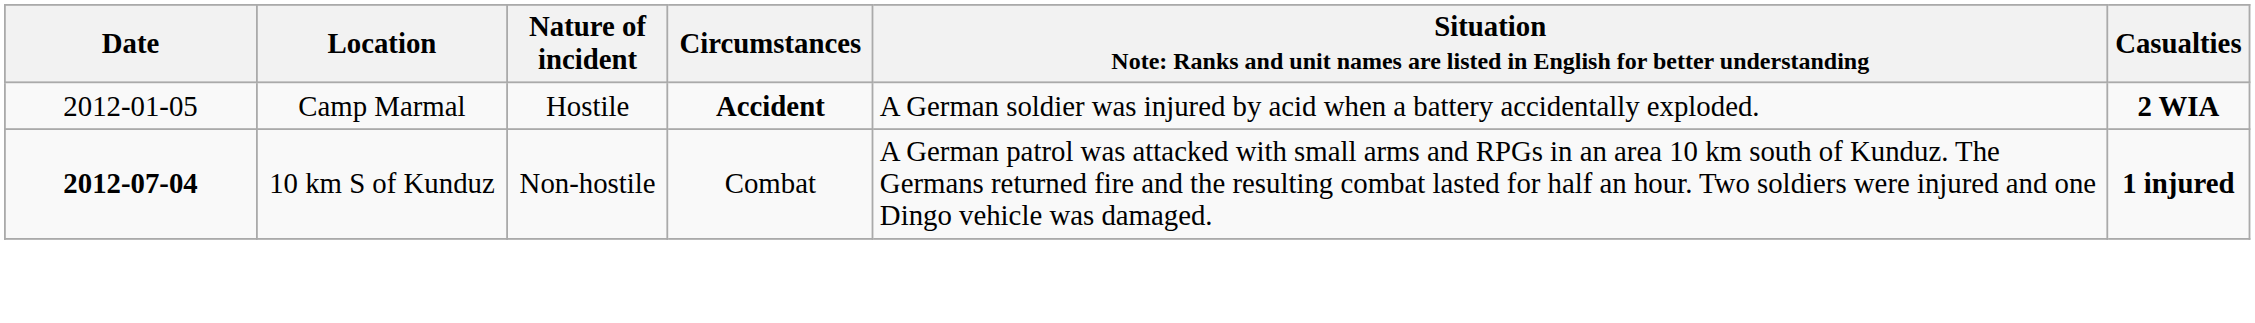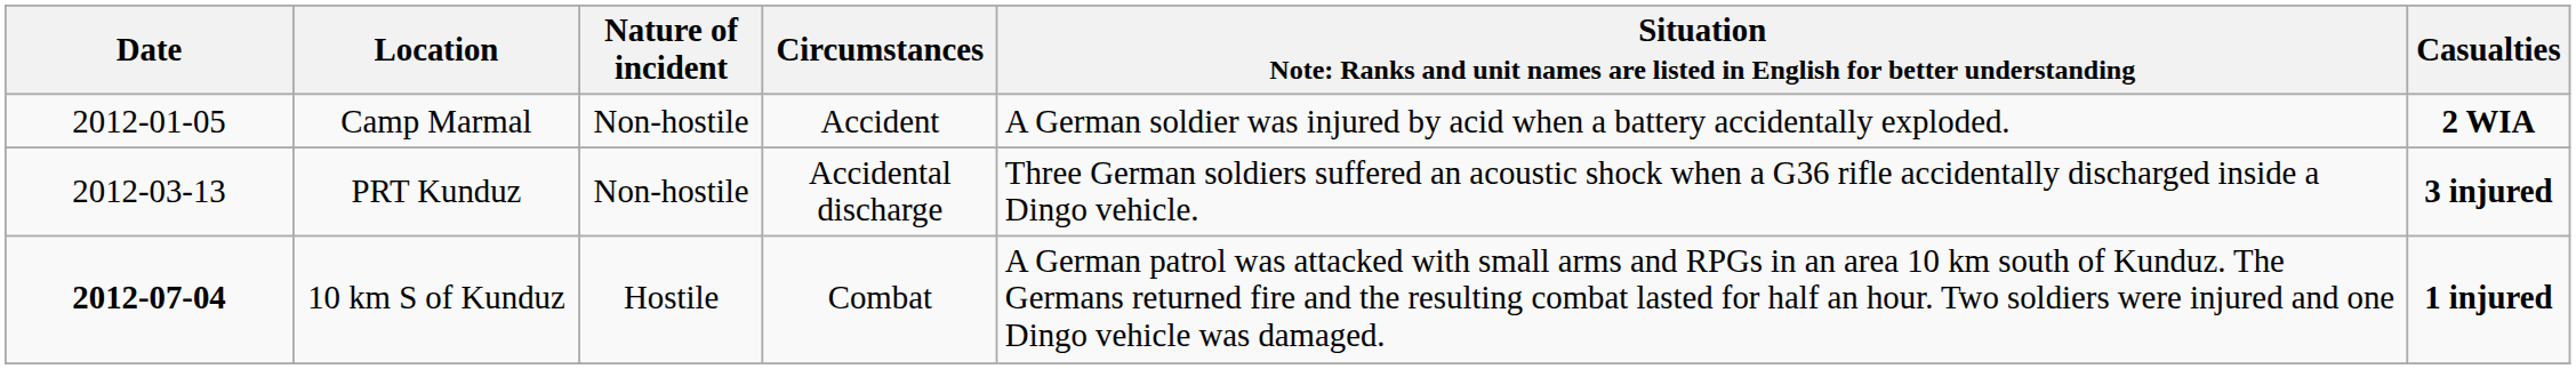Camp Marmal | Nature of incident: Hostile -> Non-hostile
Camp Marmal | Circumstances: bold -> normal
+ row: 2012-03-13 | PRT Kunduz | Non-hostile | Accidental discharge | Three German soldiers suffered an acoustic shock when a G36 rifle accidentally discharged inside a Dingo vehicle. | 3 injured
10 km S of Kunduz | Nature of incident: Non-hostile -> Hostile
